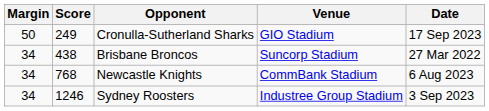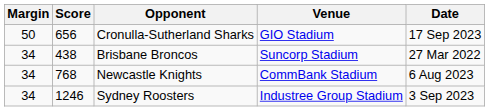Cronulla-Sutherland Sharks | Score: 249 -> 656
